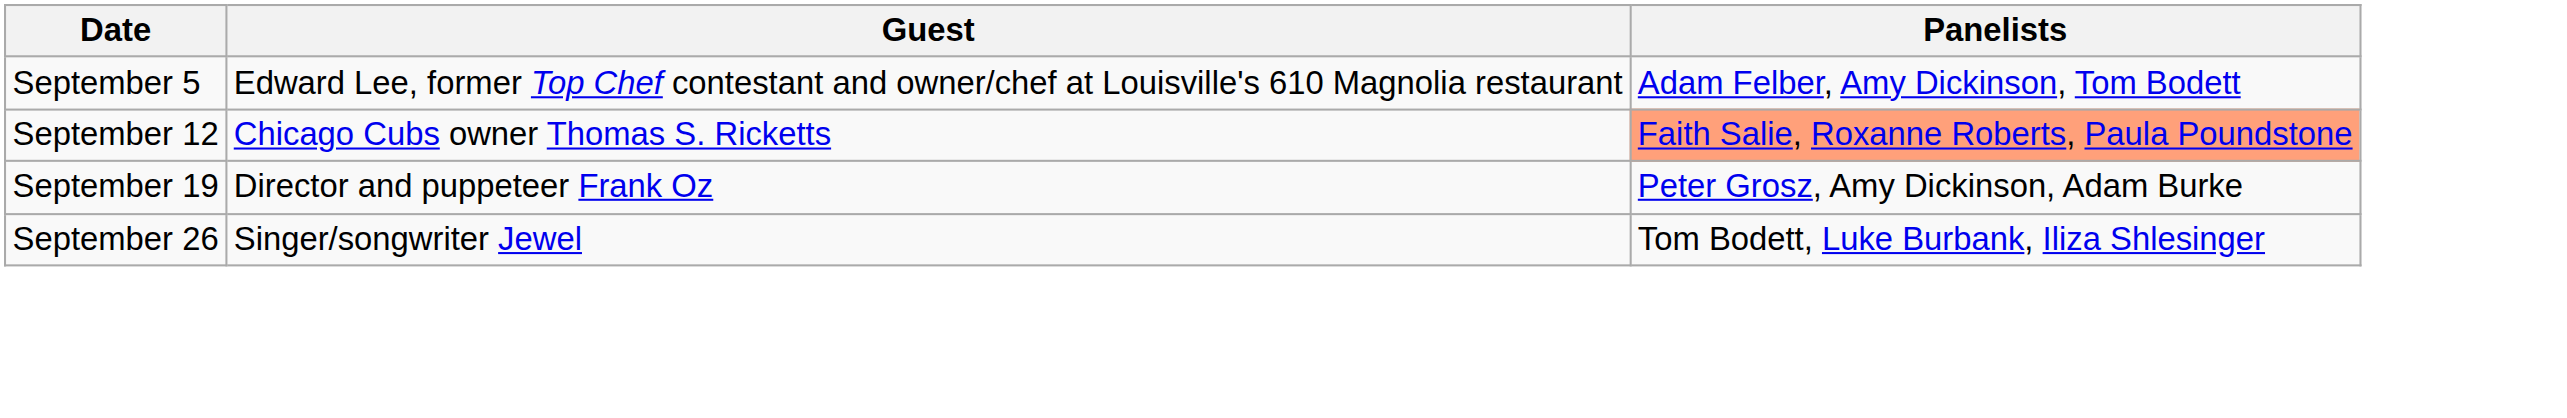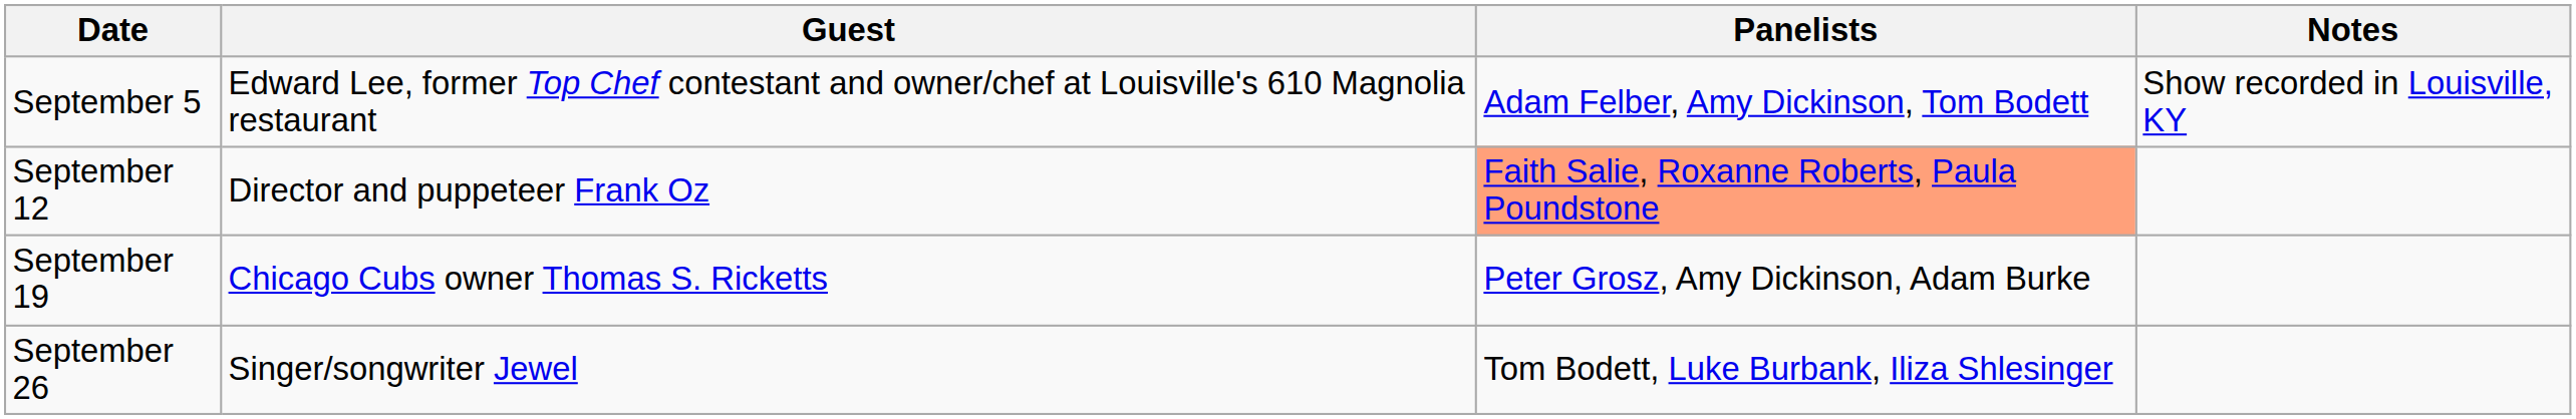+ column: Notes | Show recorded in Louisville, KY
September 12 | Guest: Chicago Cubs owner Thomas S. Ricketts -> Director and puppeteer Frank Oz
September 19 | Guest: Director and puppeteer Frank Oz -> Chicago Cubs owner Thomas S. Ricketts
